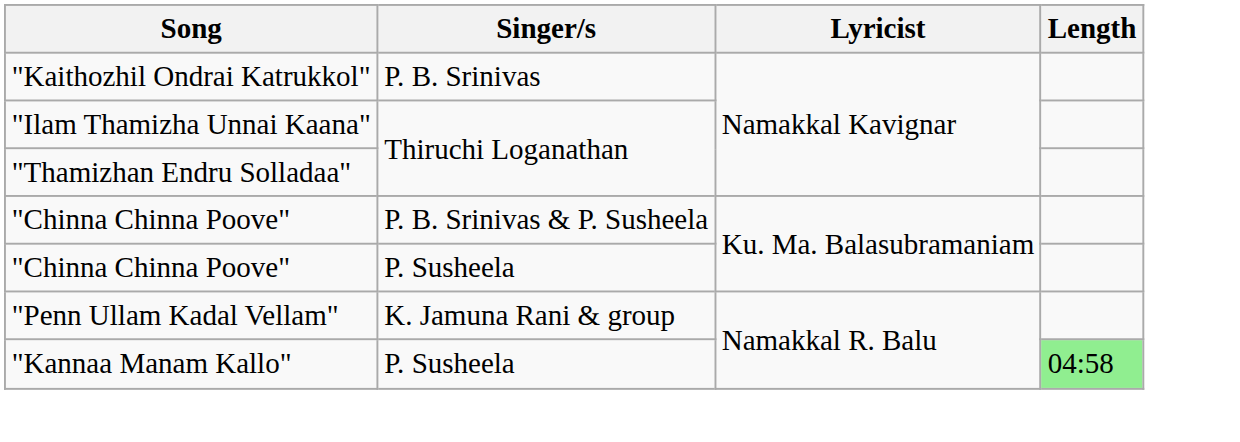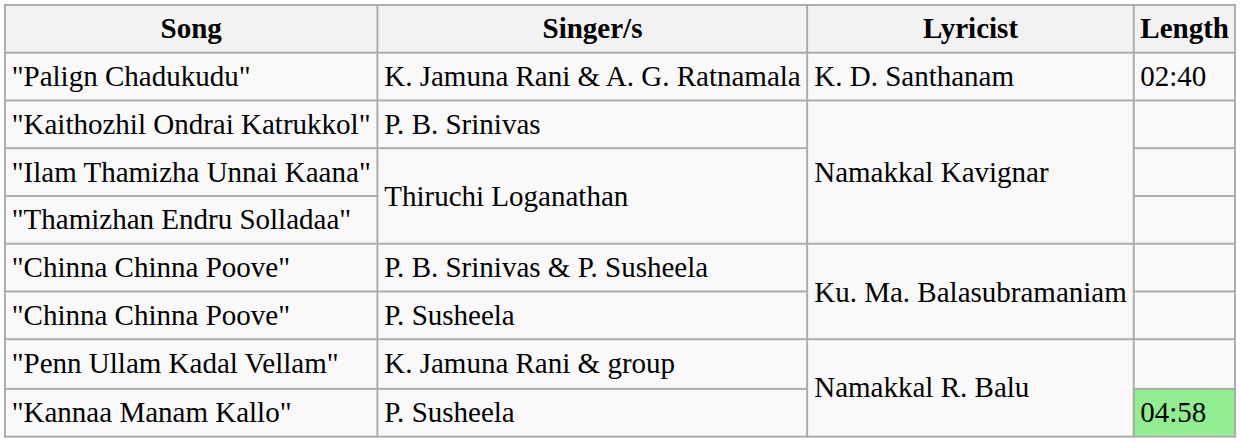+ row: "Palign Chadukudu" | K. Jamuna Rani & A. G. Ratnamala | K. D. Santhanam | 02:40
